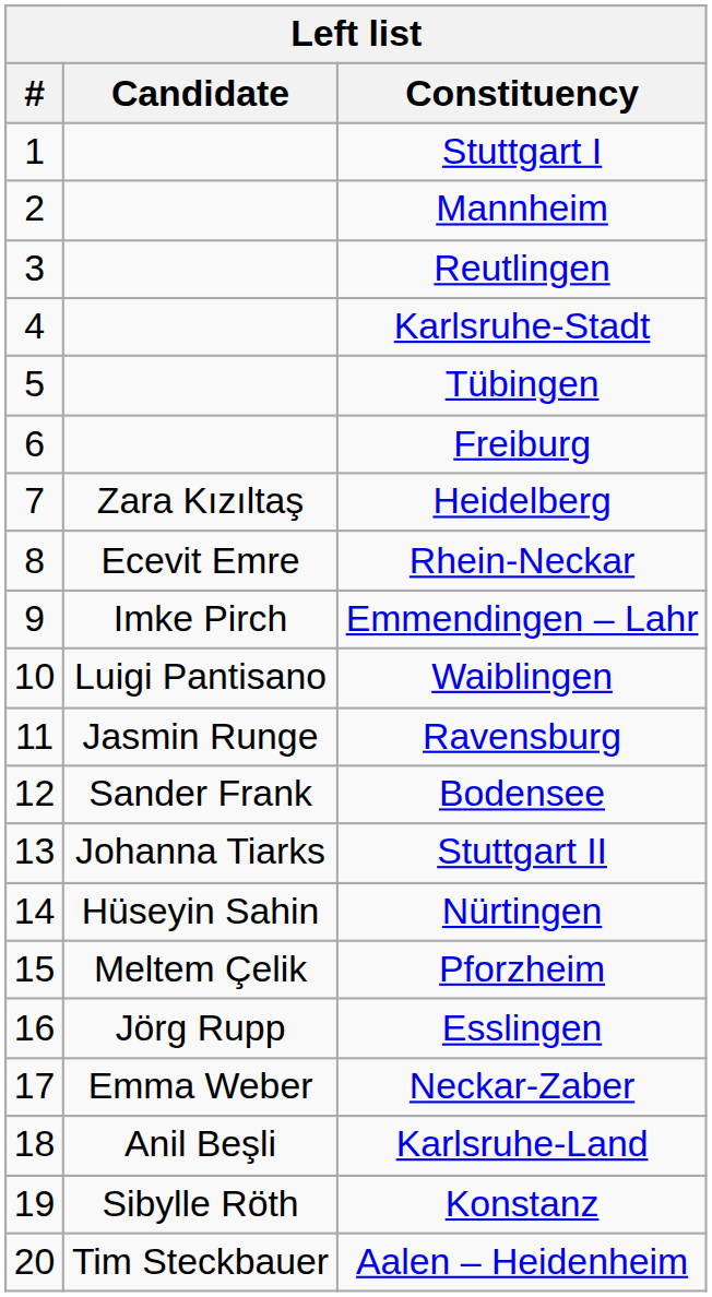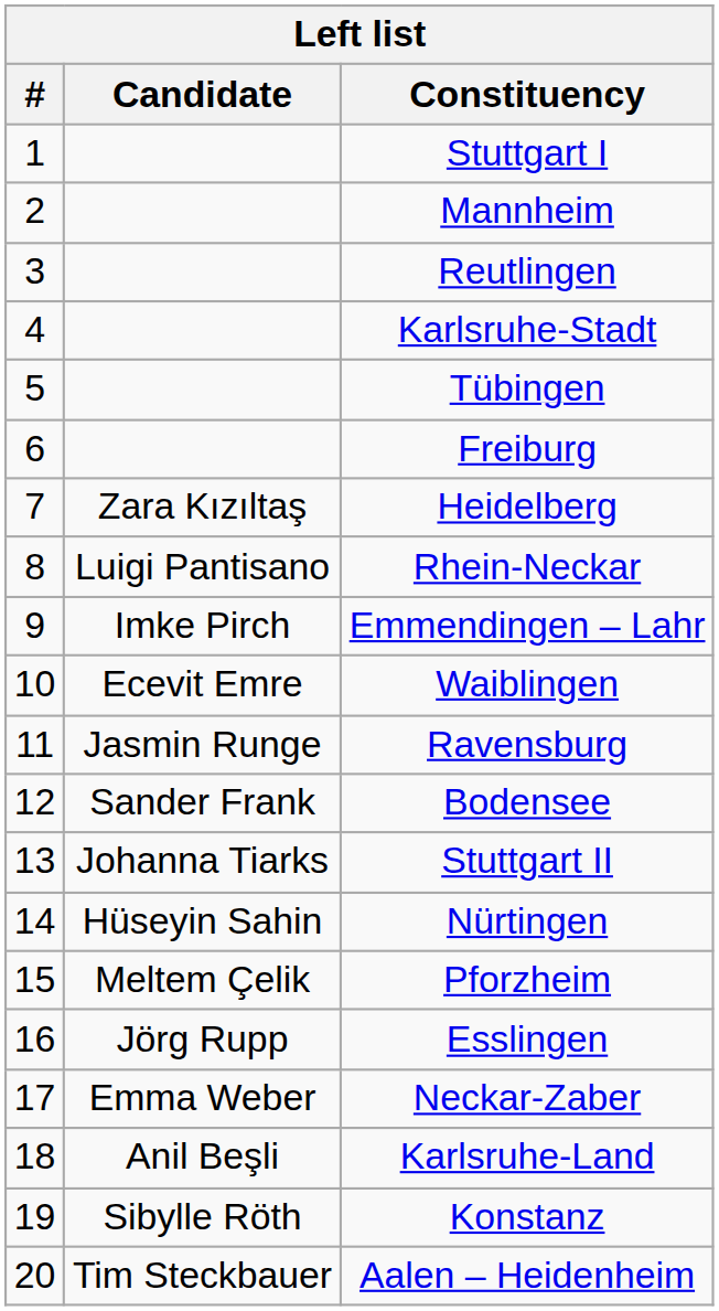Rhein-Neckar | Candidate: Ecevit Emre -> Luigi Pantisano
Waiblingen | Candidate: Luigi Pantisano -> Ecevit Emre
